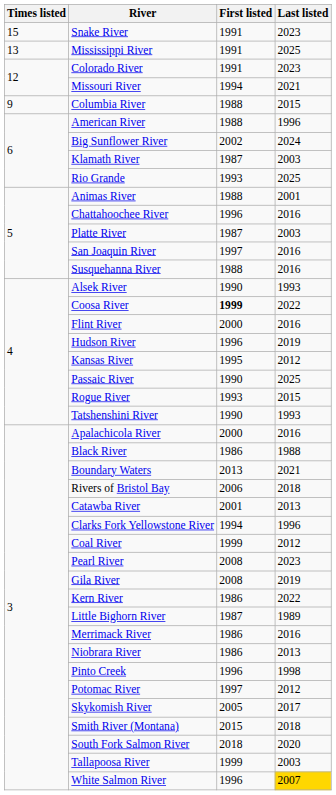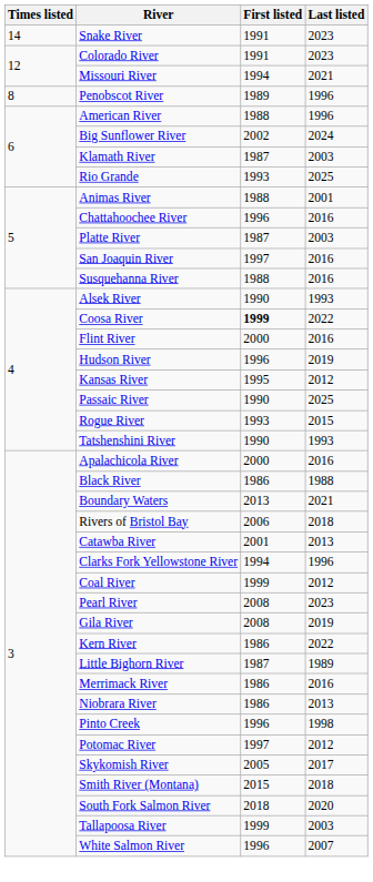Snake River | Times listed: 15 -> 14
- row: 13 | Mississippi River | 1991 | 2025
- row: 9 | Columbia River | 1988 | 2015
+ row: 8 | Penobscot River | 1989 | 1996
White Salmon River | Last listed: gold background -> no background
